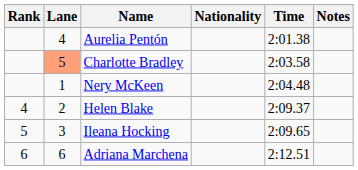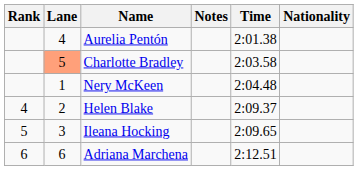columns swapped: Nationality <-> Notes
